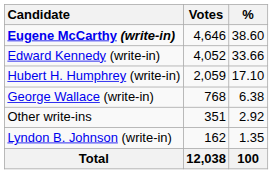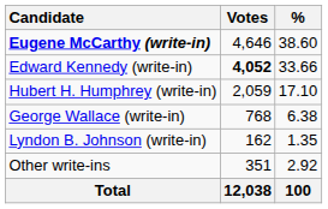Edward Kennedy (write-in) | Votes: normal -> bold
rows swapped: Lyndon B. Johnson (write-in) <-> Other write-ins
